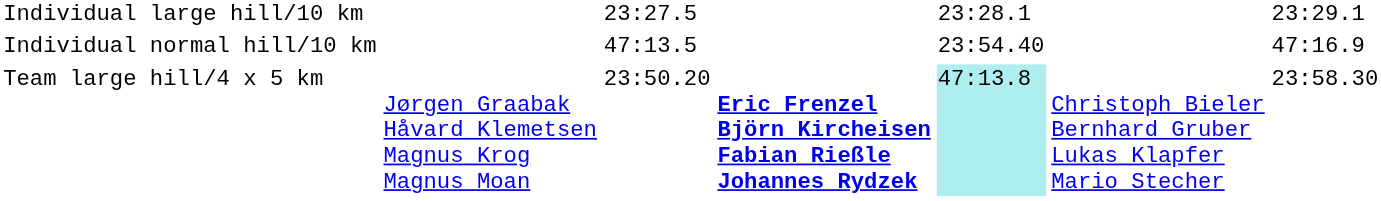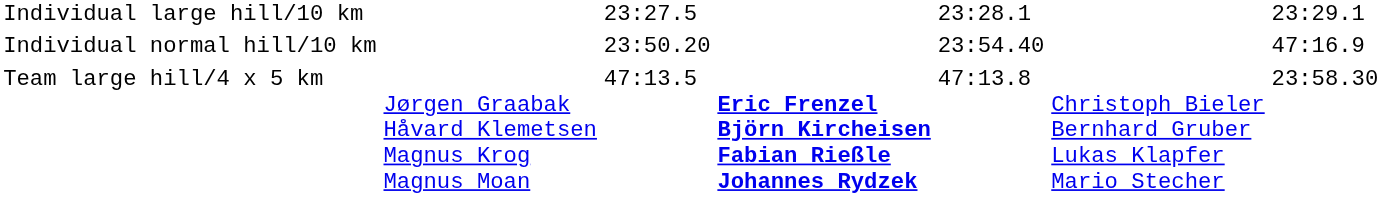Individual normal hill/10 km | column 3: 47:13.5 -> 23:50.20
Team large hill/4 x 5 km | column 3: 23:50.20 -> 47:13.5
Team large hill/4 x 5 km | column 5: paleturquoise background -> no background
